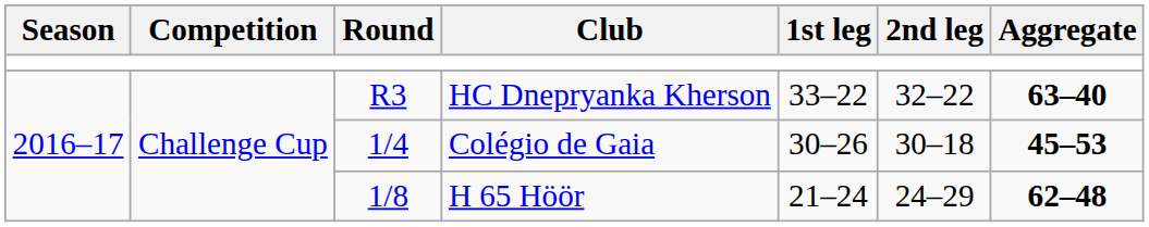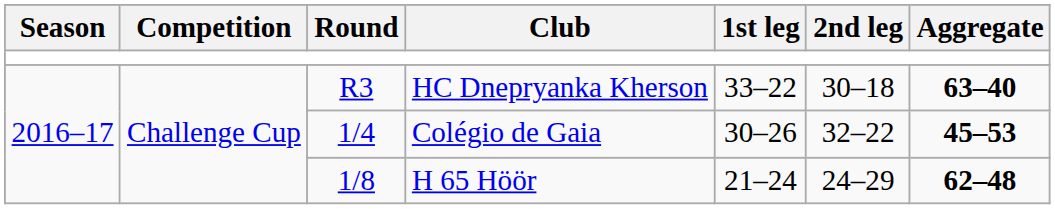HC Dnepryanka Kherson | 2nd leg: 32–22 -> 30–18
Colégio de Gaia | 2nd leg: 30–18 -> 32–22
